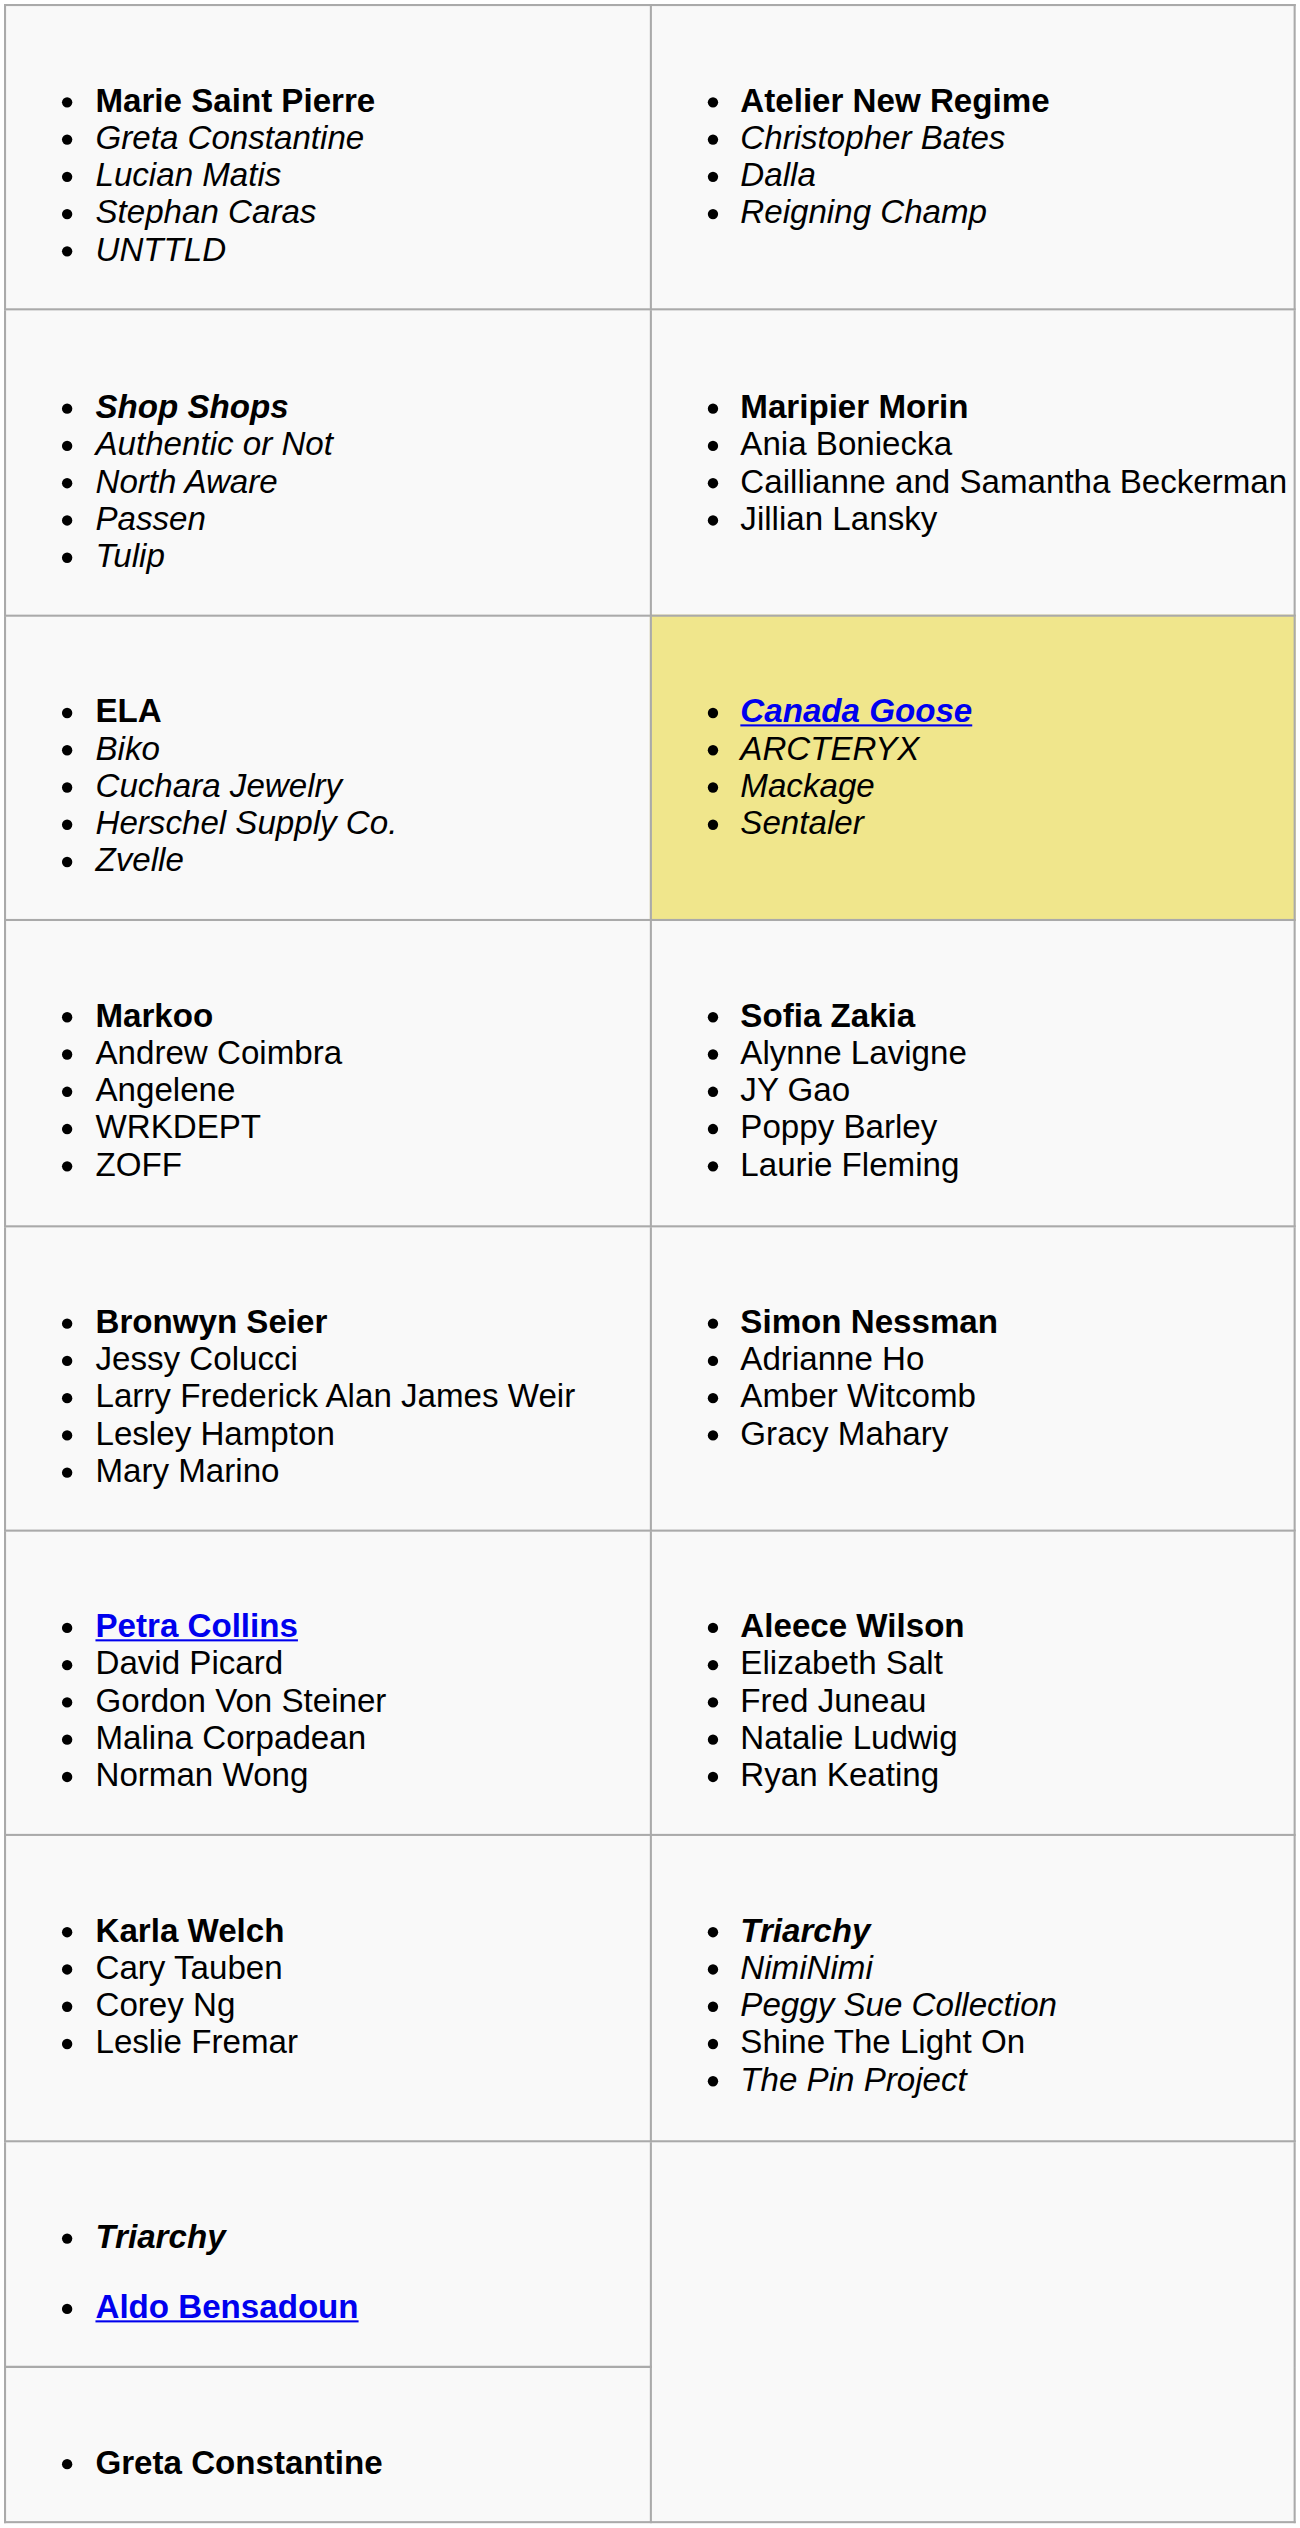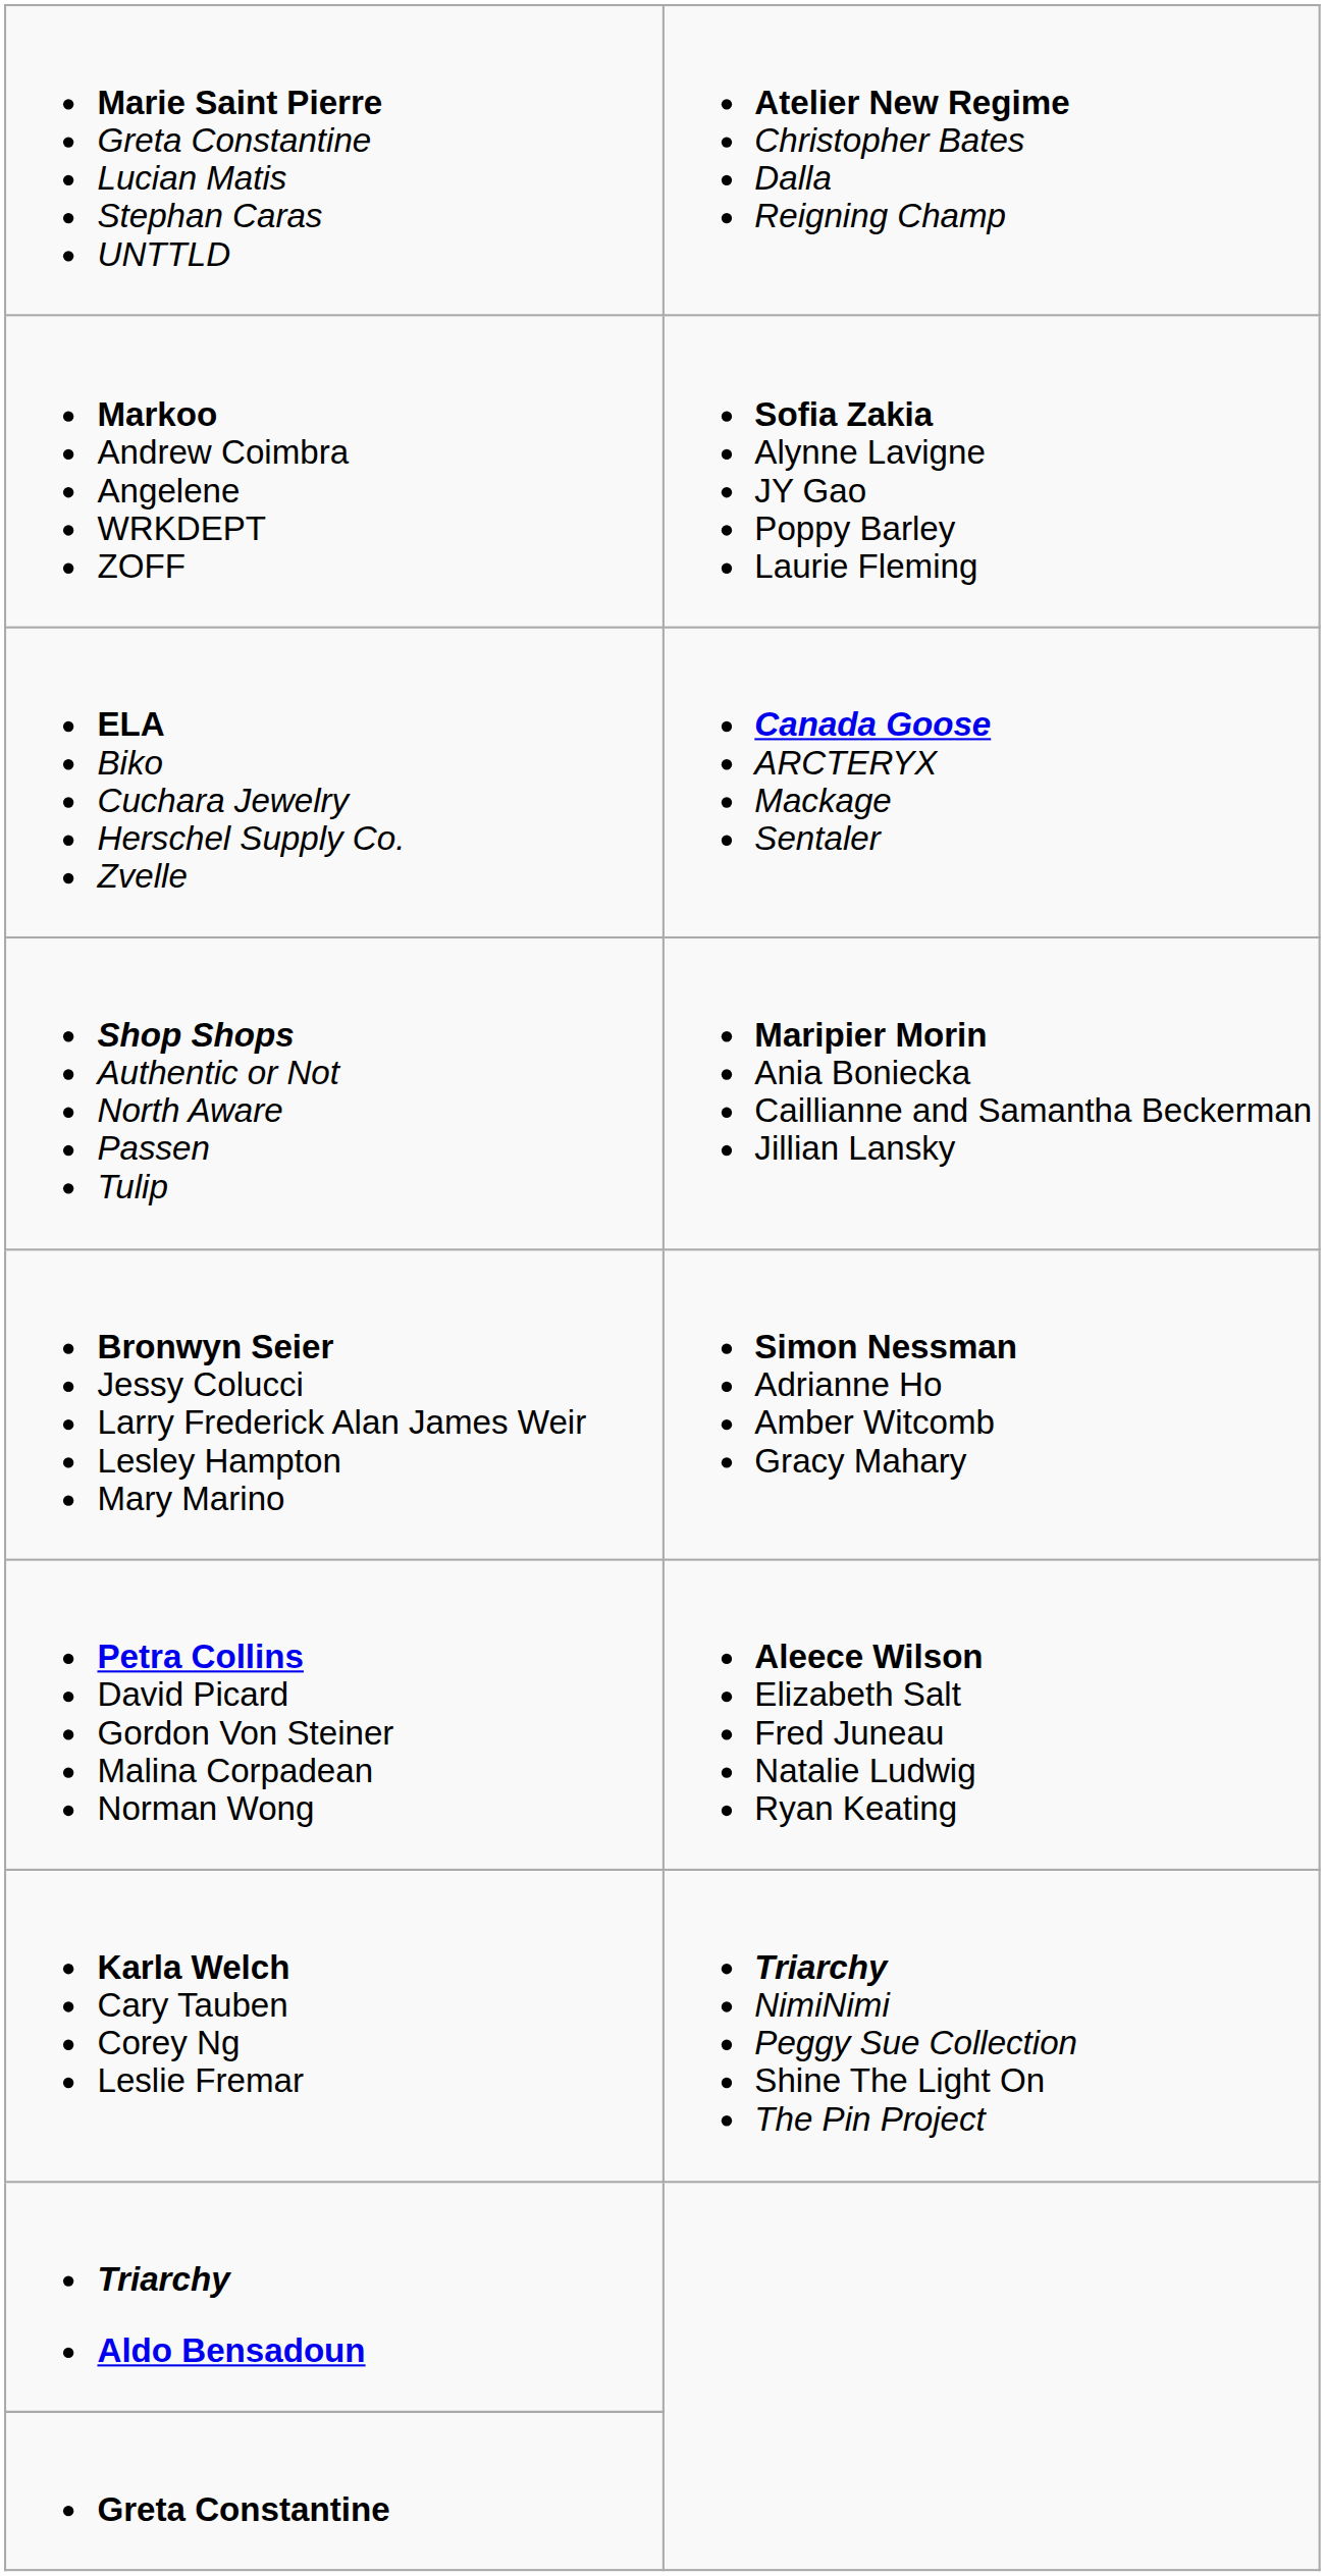rows swapped: Markoo Andrew Coimbra Angelene WRKDEPT ZOFF <-> Shop Shops Authentic or Not North Aware Passen Tulip
ELA Biko Cuchara Jewelry Herschel Supply Co. Zvelle | column 2: khaki background -> no background
